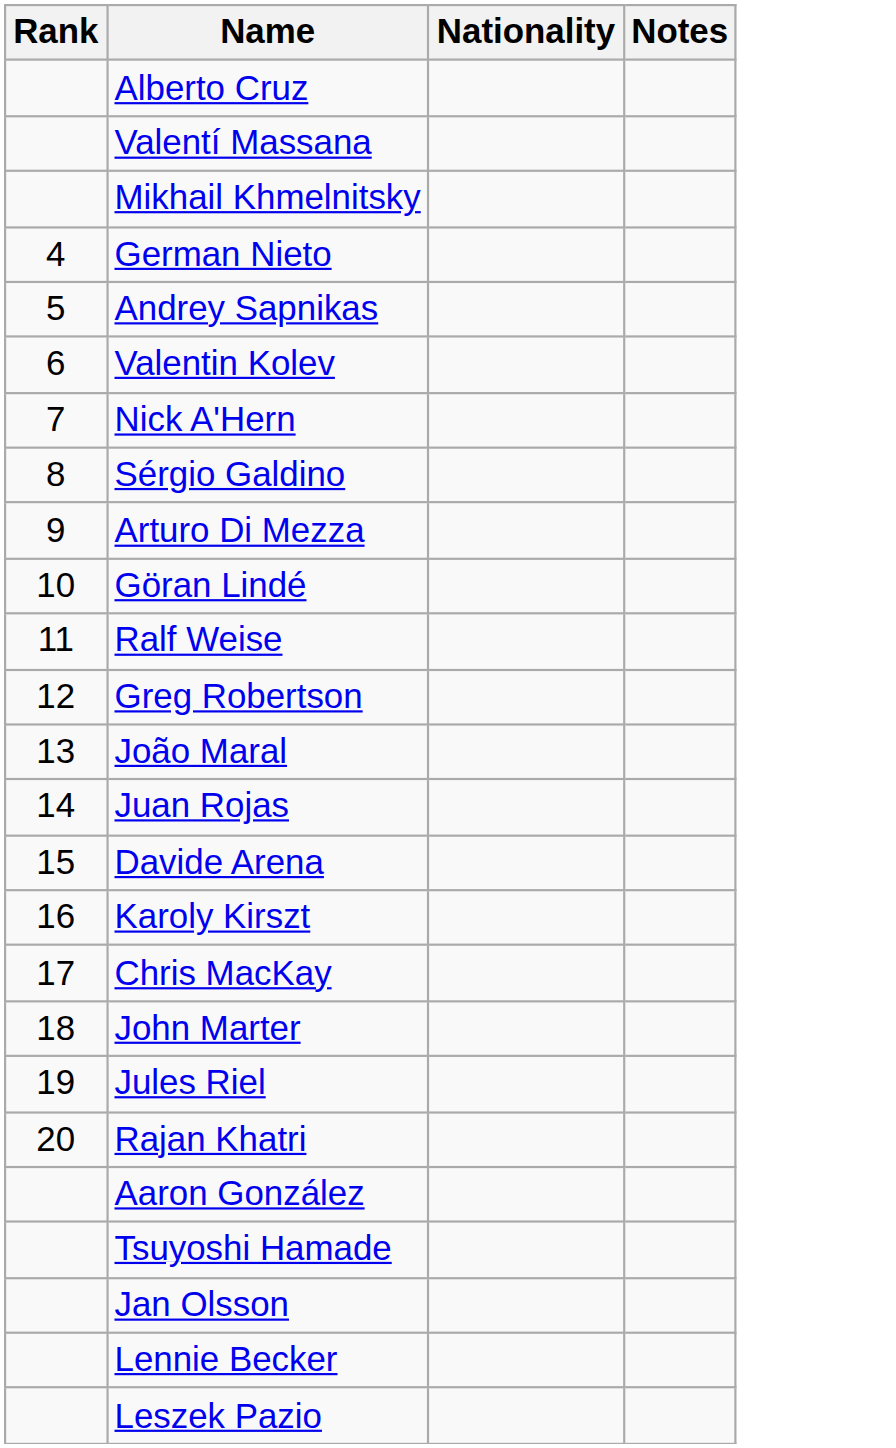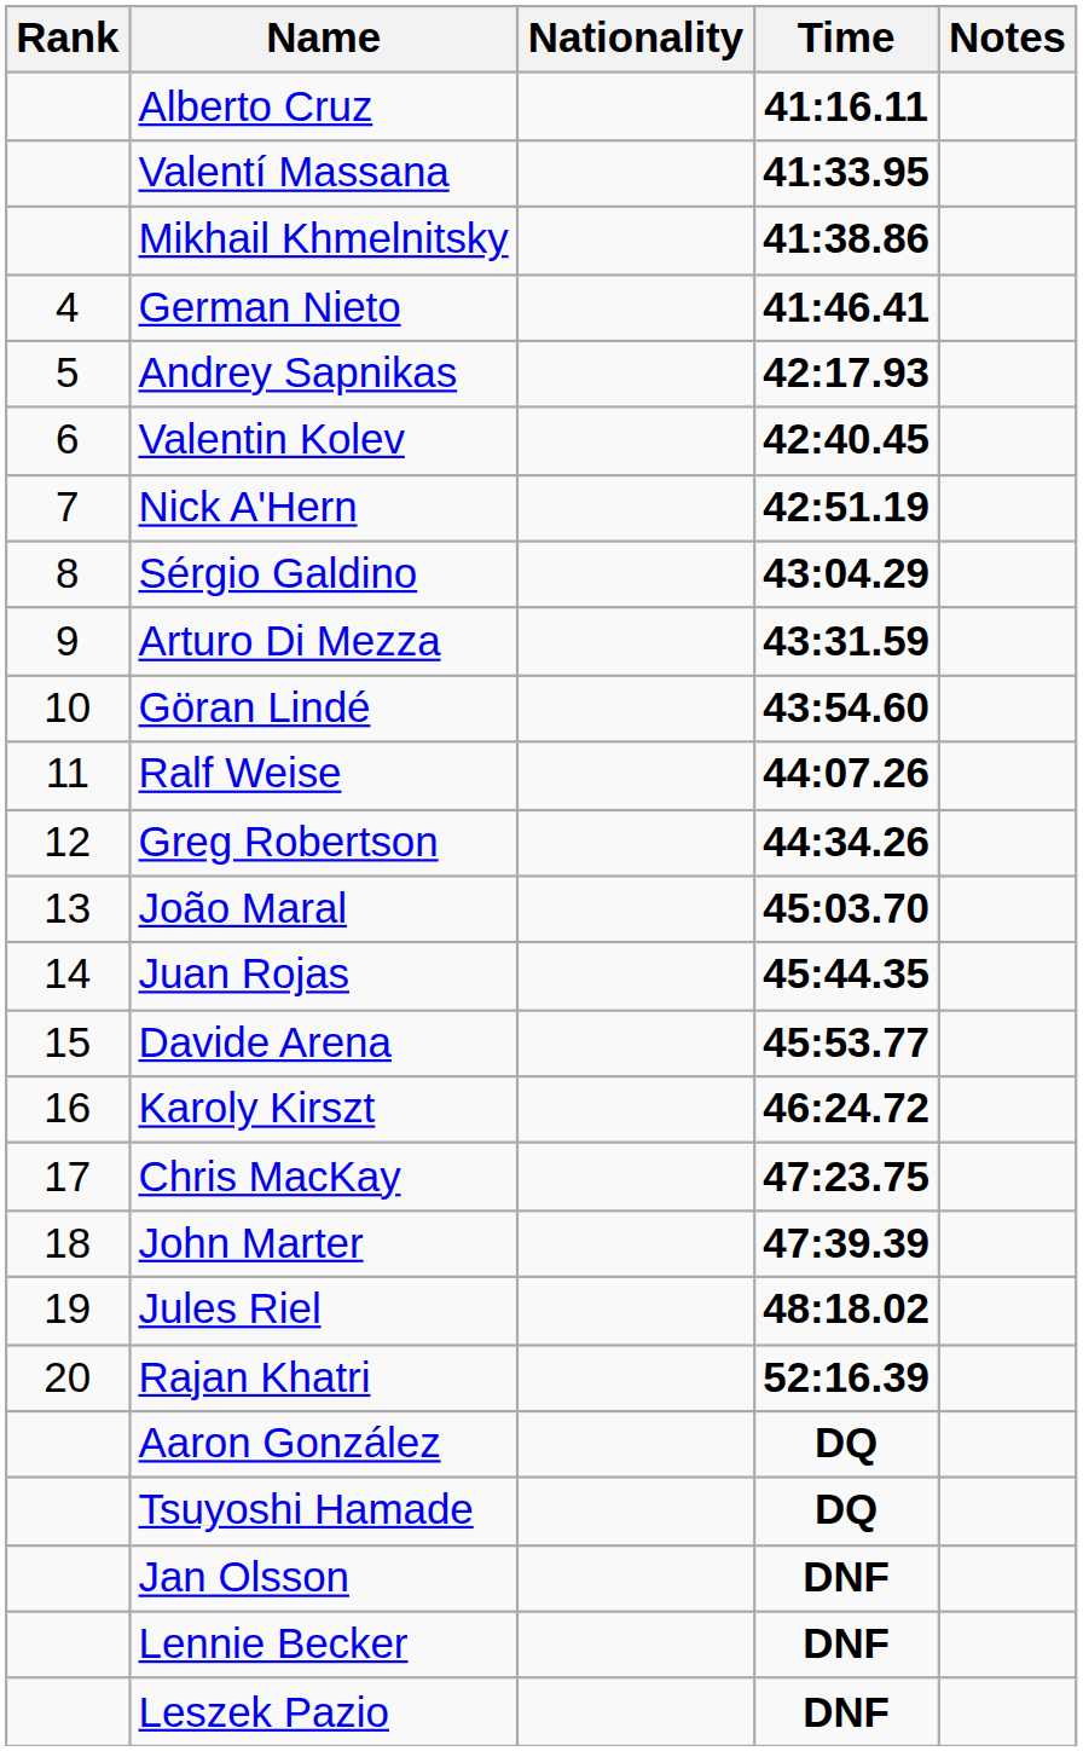+ column: Time | 41:16.11 | 41:33.95 | 41:38.86 | 41:46.41 | 42:17.93 | 42:40.45 | 42:51.19 | 43:04.29 | 43:31.59 | 43:54.60 | 44:07.26 | 44:34.26 | 45:03.70 | 45:44.35 | 45:53.77 | 46:24.72 | 47:23.75 | 47:39.39 | 48:18.02 | 52:16.39 | DQ | DQ | DNF | DNF | DNF
